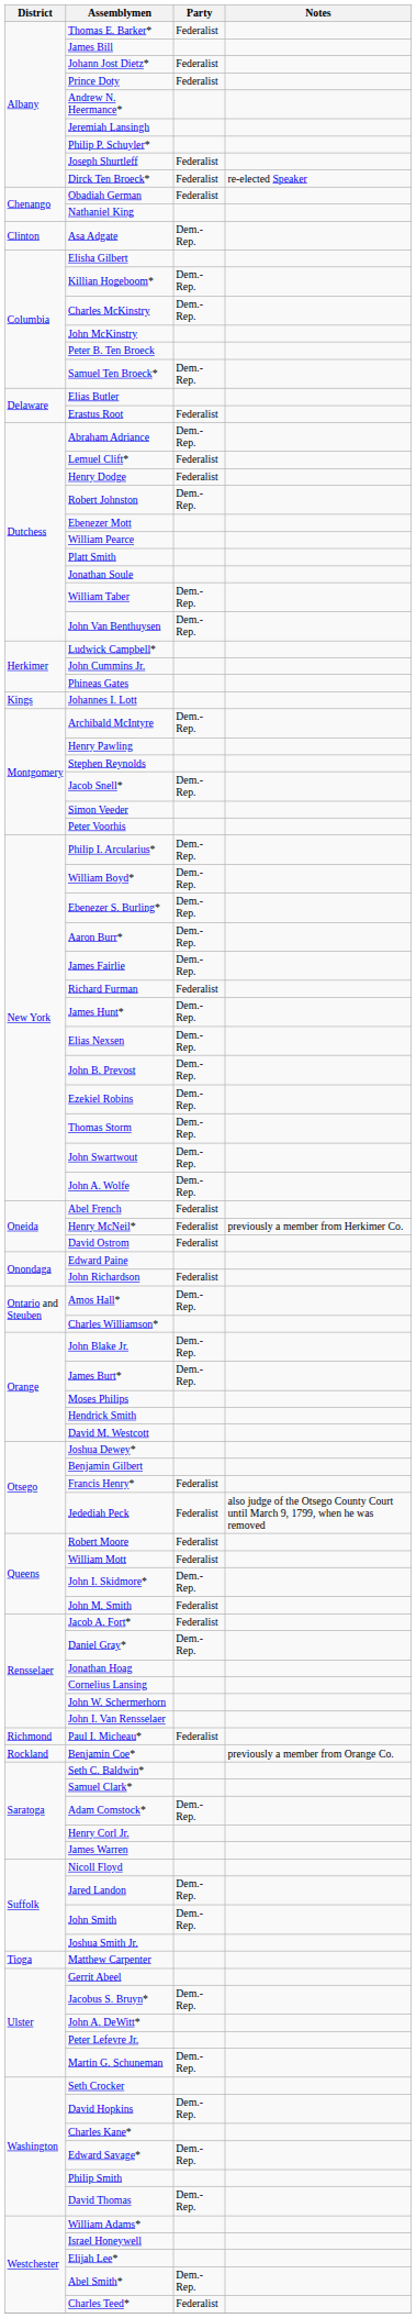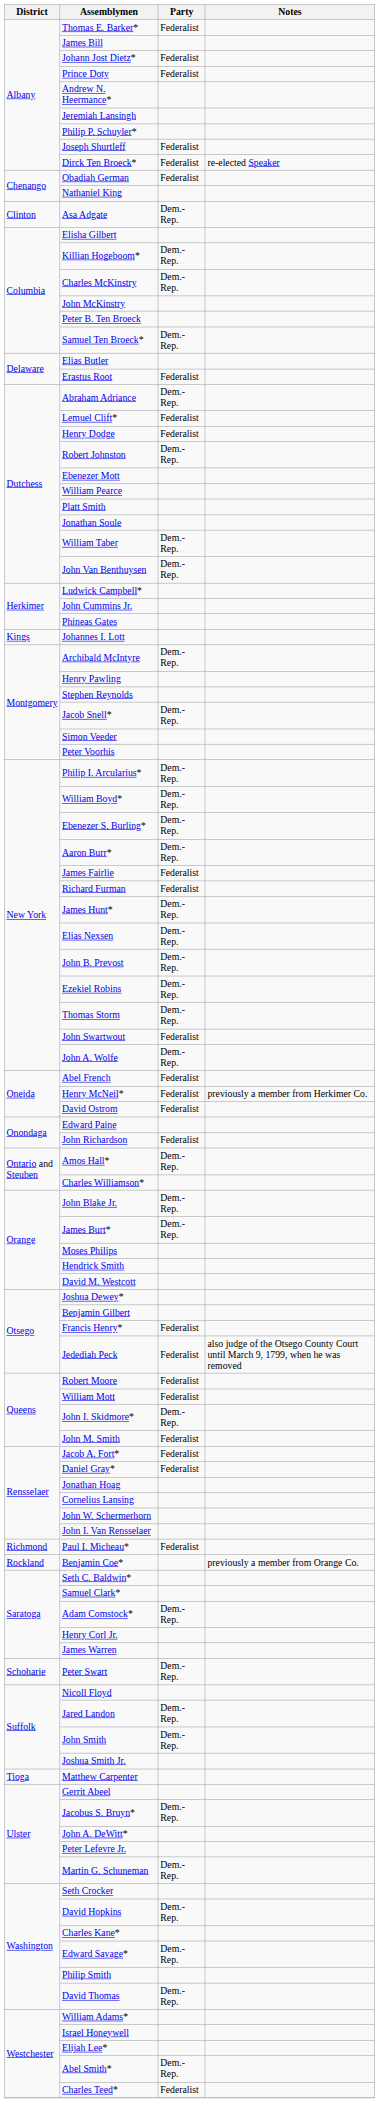James Fairlie | Party: Dem.-Rep. -> Federalist
John Swartwout | Party: Dem.-Rep. -> Federalist
Daniel Gray* | Party: Dem.-Rep. -> Federalist
+ row: Schoharie | Peter Swart | Dem.-Rep.
